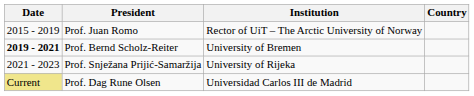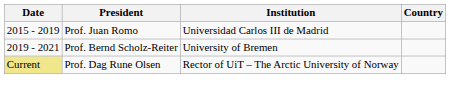Prof. Juan Romo | Institution: Rector of UiT – The Arctic University of Norway -> Universidad Carlos III de Madrid
Prof. Bernd Scholz-Reiter | Date: bold -> normal
- row: 2021 - 2023 | Prof. Snježana Prijić-Samaržija | University of Rijeka
Prof. Dag Rune Olsen | Institution: Universidad Carlos III de Madrid -> Rector of UiT – The Arctic University of Norway
